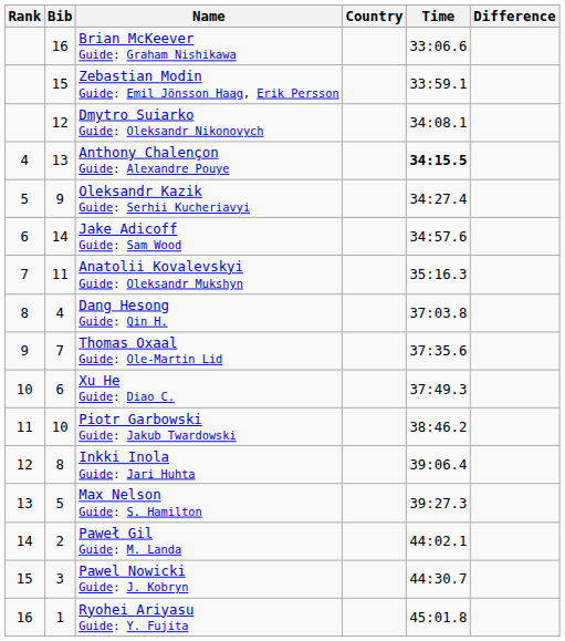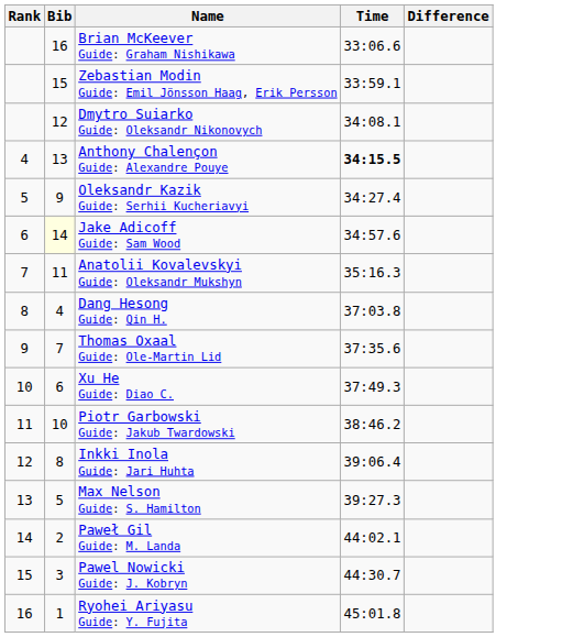- column: Country
Jake Adicoff Guide: Sam Wood | Bib: no background -> lightyellow background
